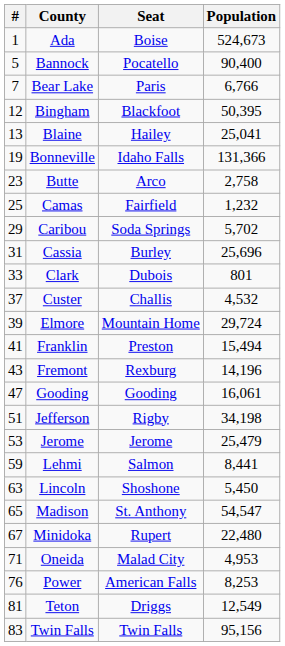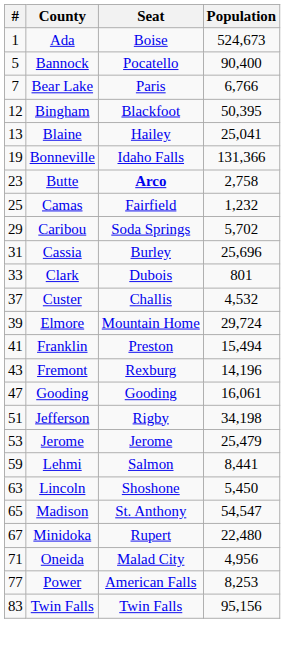Butte | Seat: normal -> bold
Oneida | Population: 4,953 -> 4,956
Power | #: 76 -> 77
- row: 81 | Teton | Driggs | 12,549
